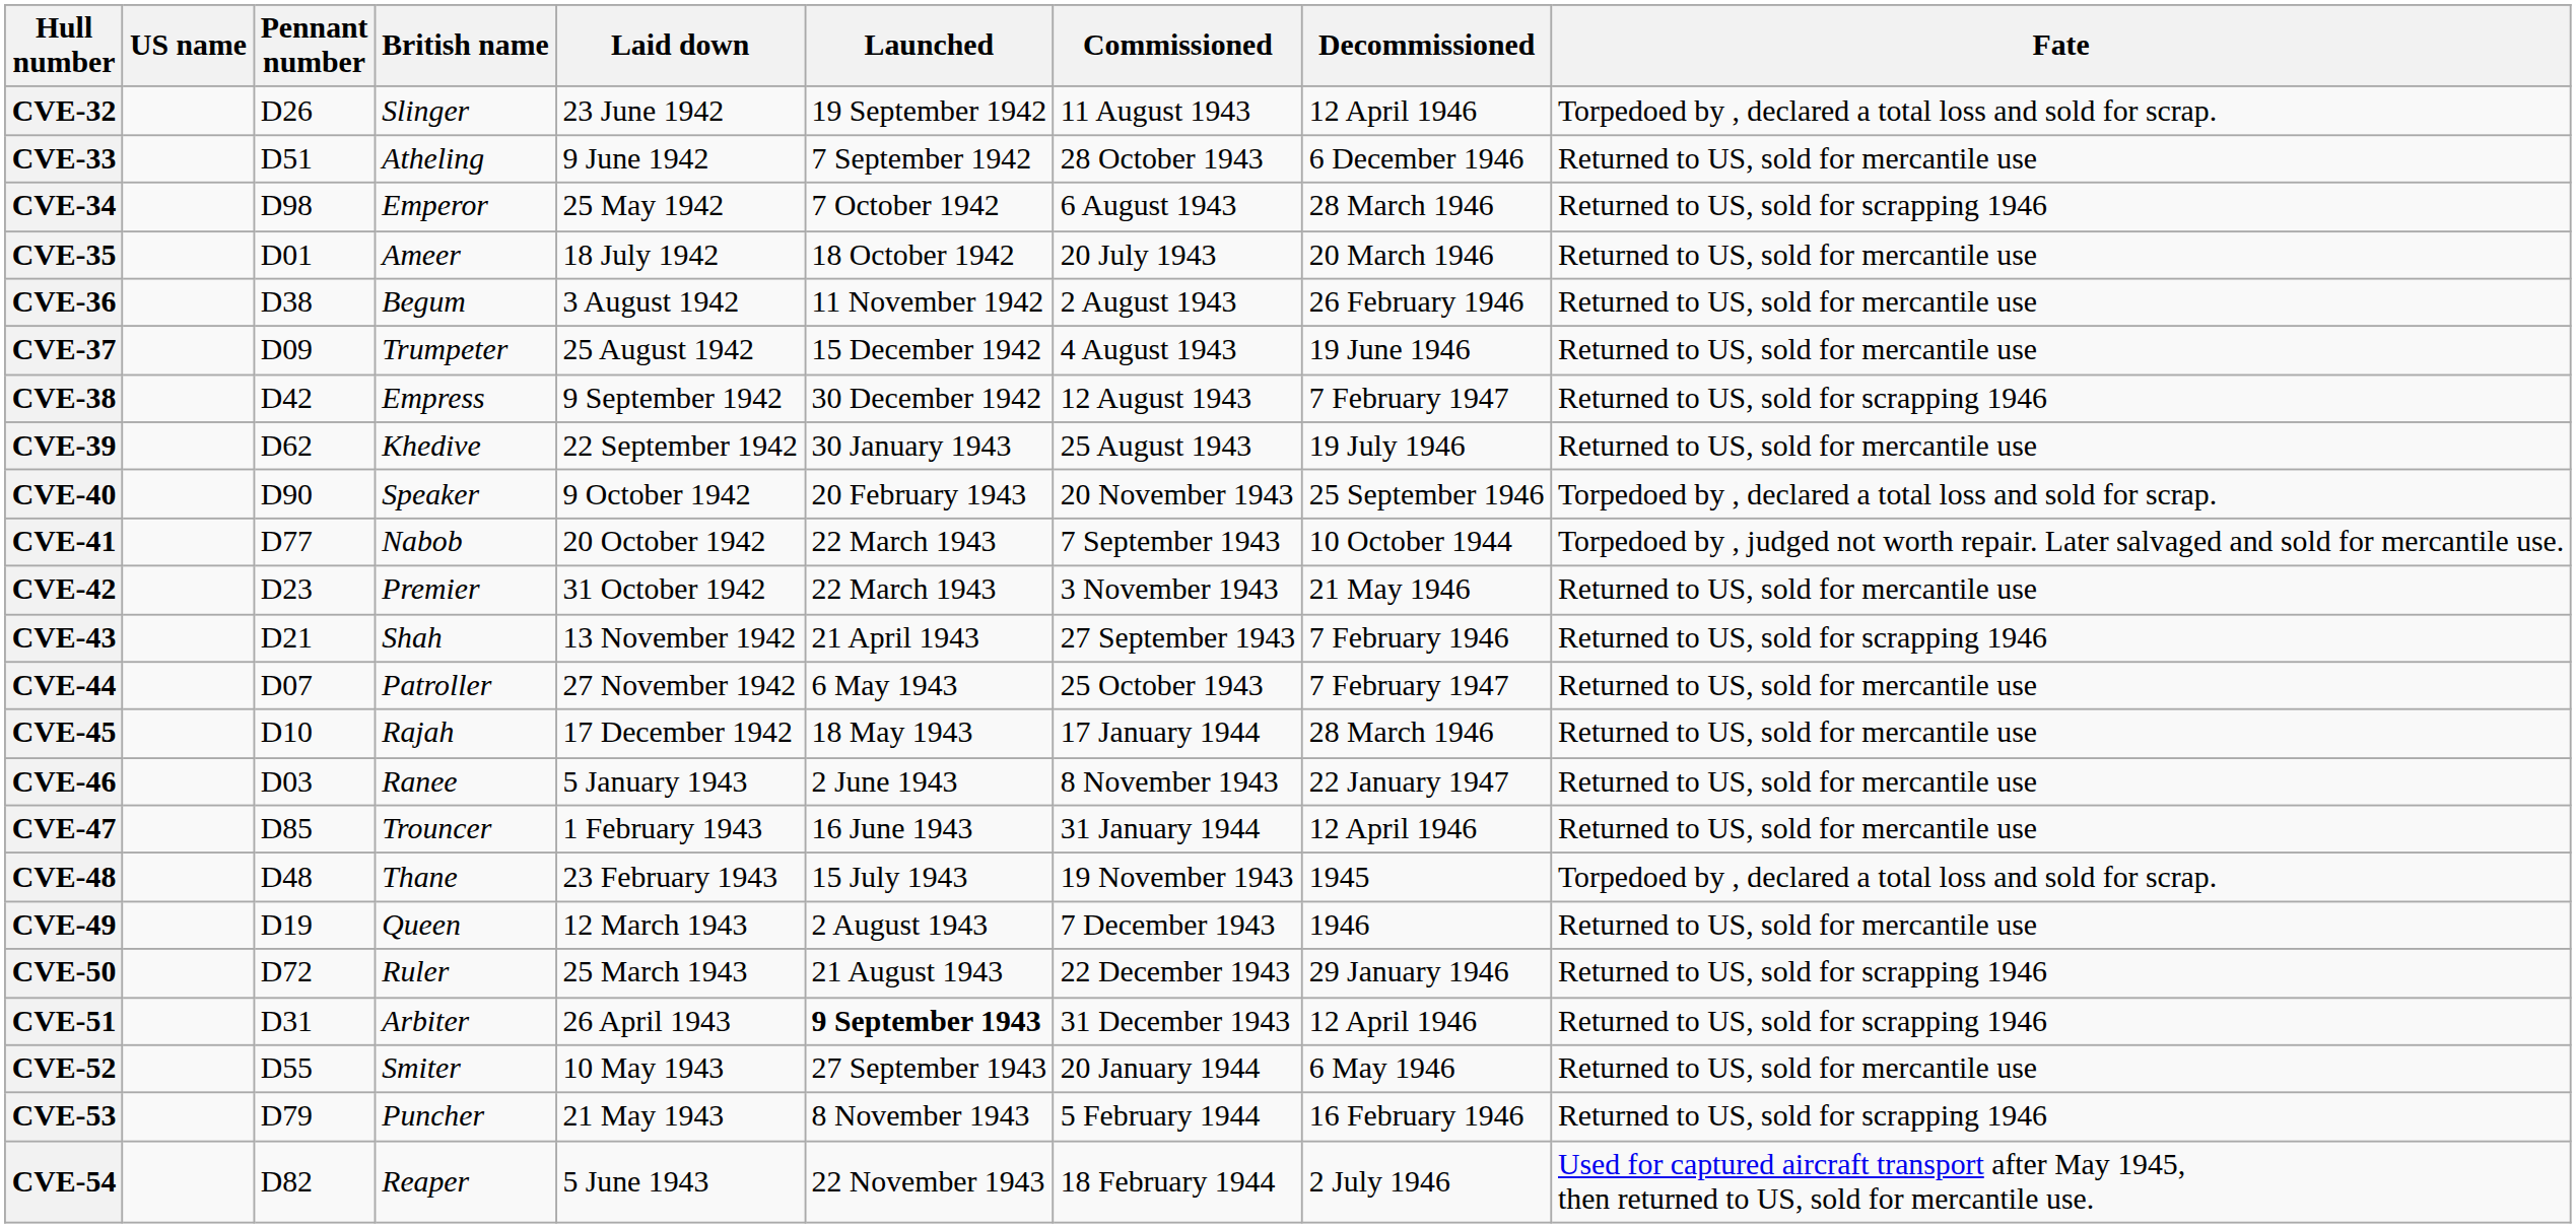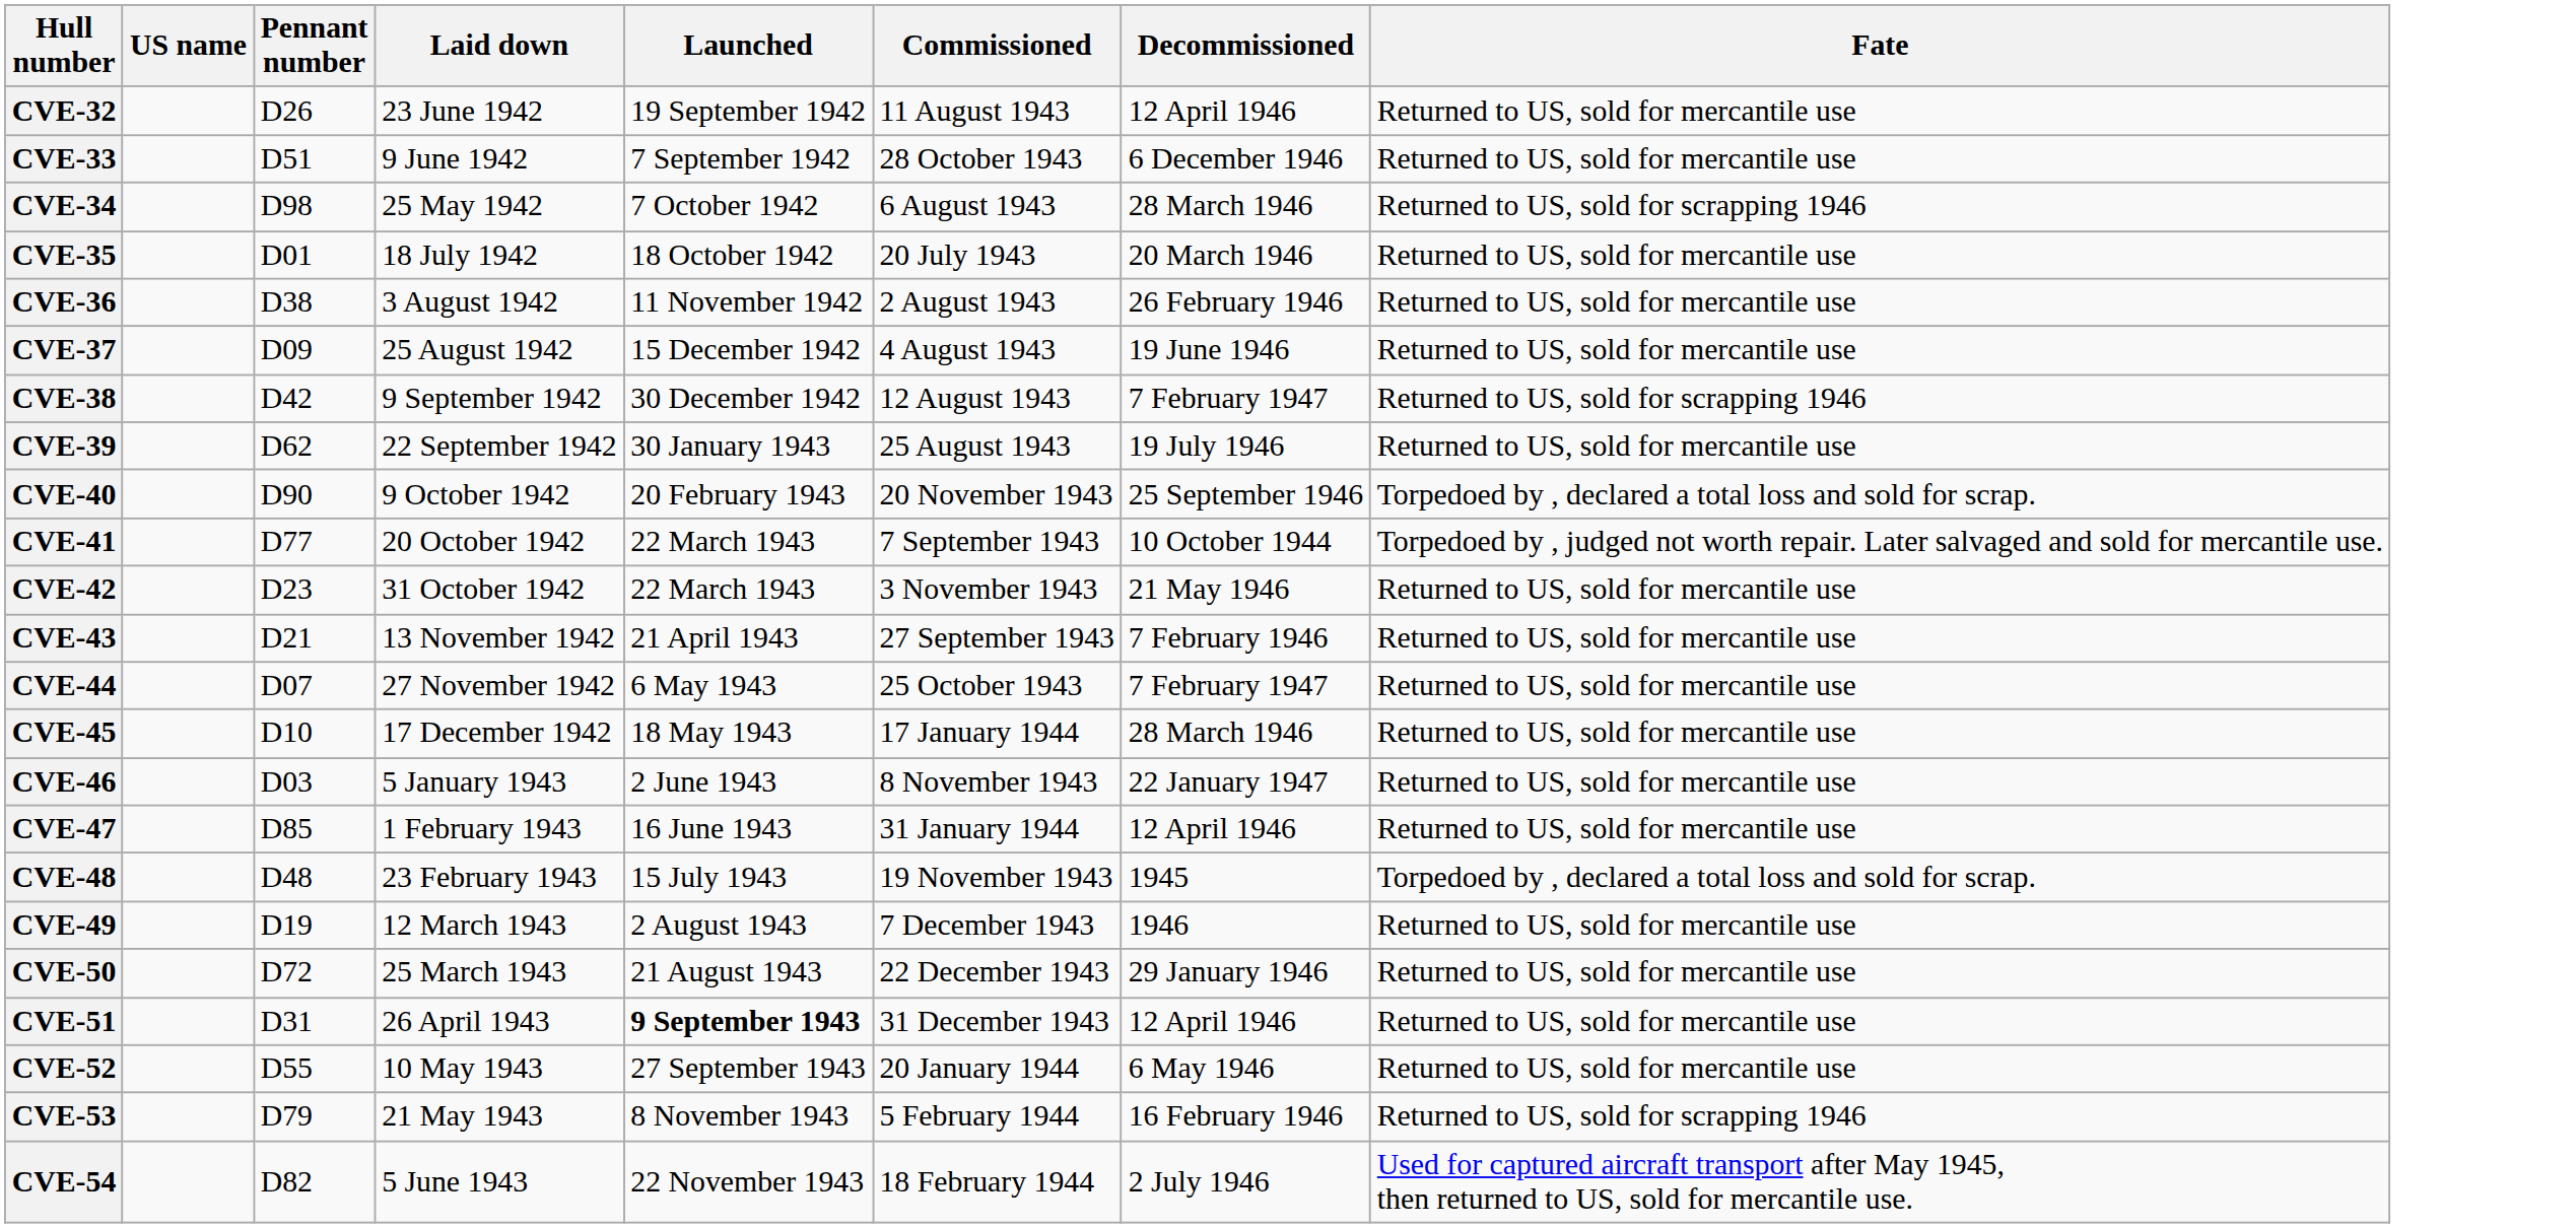- column: British name | Slinger | Atheling | Emperor | Ameer | Begum | Trumpeter | Empress | Khedive | Speaker | Nabob | Premier | Shah | Patroller | Rajah | Ranee | Trouncer | Thane | Queen | Ruler | Arbiter | Smiter | Puncher | Reaper
CVE-32 | Fate: Torpedoed by , declared a total loss and sold for scrap. -> Returned to US, sold for mercantile use
CVE-43 | Fate: Returned to US, sold for scrapping 1946 -> Returned to US, sold for mercantile use
CVE-50 | Fate: Returned to US, sold for scrapping 1946 -> Returned to US, sold for mercantile use
CVE-51 | Fate: Returned to US, sold for scrapping 1946 -> Returned to US, sold for mercantile use
